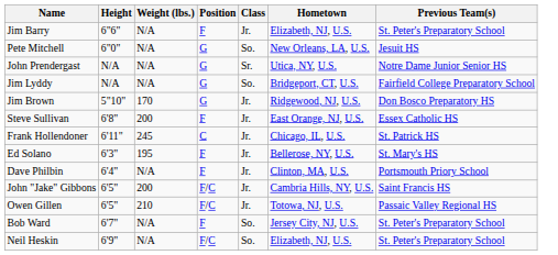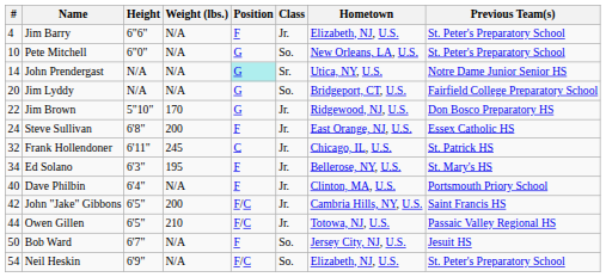+ column: # | 4 | 10 | 14 | 20 | 22 | 24 | 32 | 34 | 40 | 42 | 44 | 50 | 54
Pete Mitchell | Previous Team(s): Jesuit HS -> St. Peter's Preparatory School
John Prendergast | Position: no background -> paleturquoise background
Bob Ward | Previous Team(s): St. Peter's Preparatory School -> Jesuit HS
